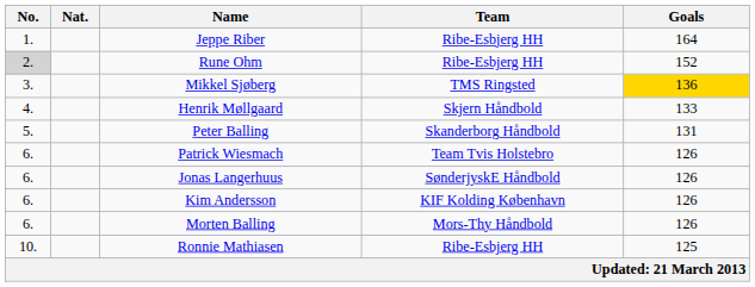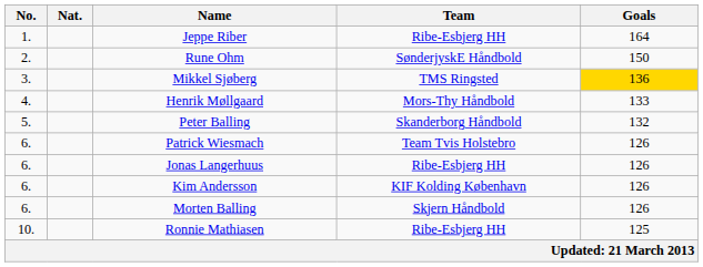Rune Ohm | No.: lightgrey background -> no background
Rune Ohm | Team: Ribe-Esbjerg HH -> SønderjyskE Håndbold
Rune Ohm | Goals: 152 -> 150
Henrik Møllgaard | Team: Skjern Håndbold -> Mors-Thy Håndbold
Peter Balling | Goals: 131 -> 132
Jonas Langerhuus | Team: SønderjyskE Håndbold -> Ribe-Esbjerg HH
Morten Balling | Team: Mors-Thy Håndbold -> Skjern Håndbold
